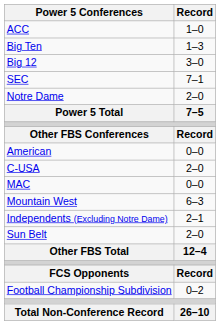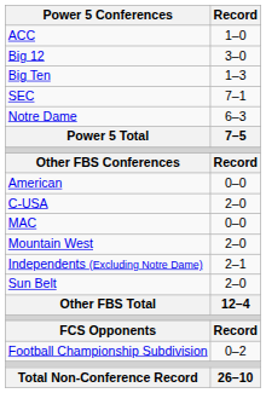rows swapped: Big Ten <-> Big 12
Notre Dame | Record: 2–0 -> 6–3
Mountain West | Record: 6–3 -> 2–0
